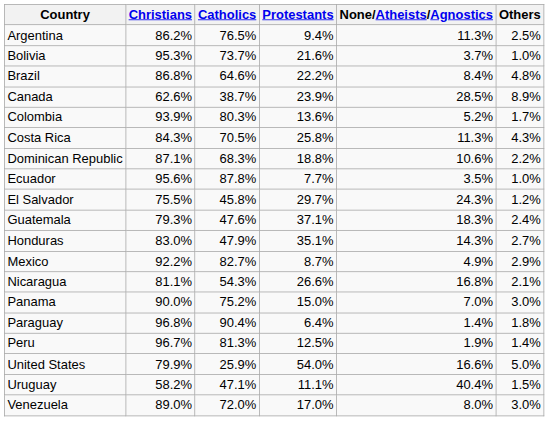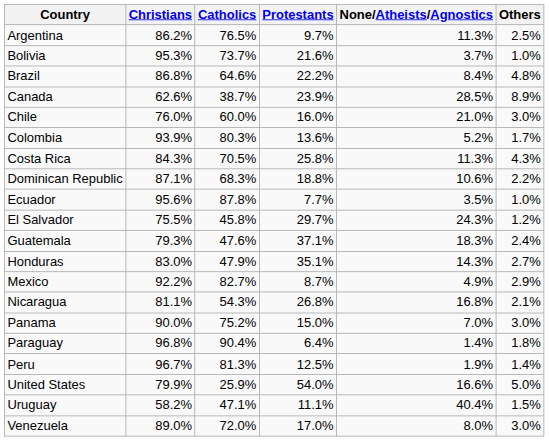Argentina | Protestants: 9.4% -> 9.7%
+ row: Chile | 76.0% | 60.0% | 16.0% | 21.0% | 3.0%
Nicaragua | Protestants: 26.6% -> 26.8%
